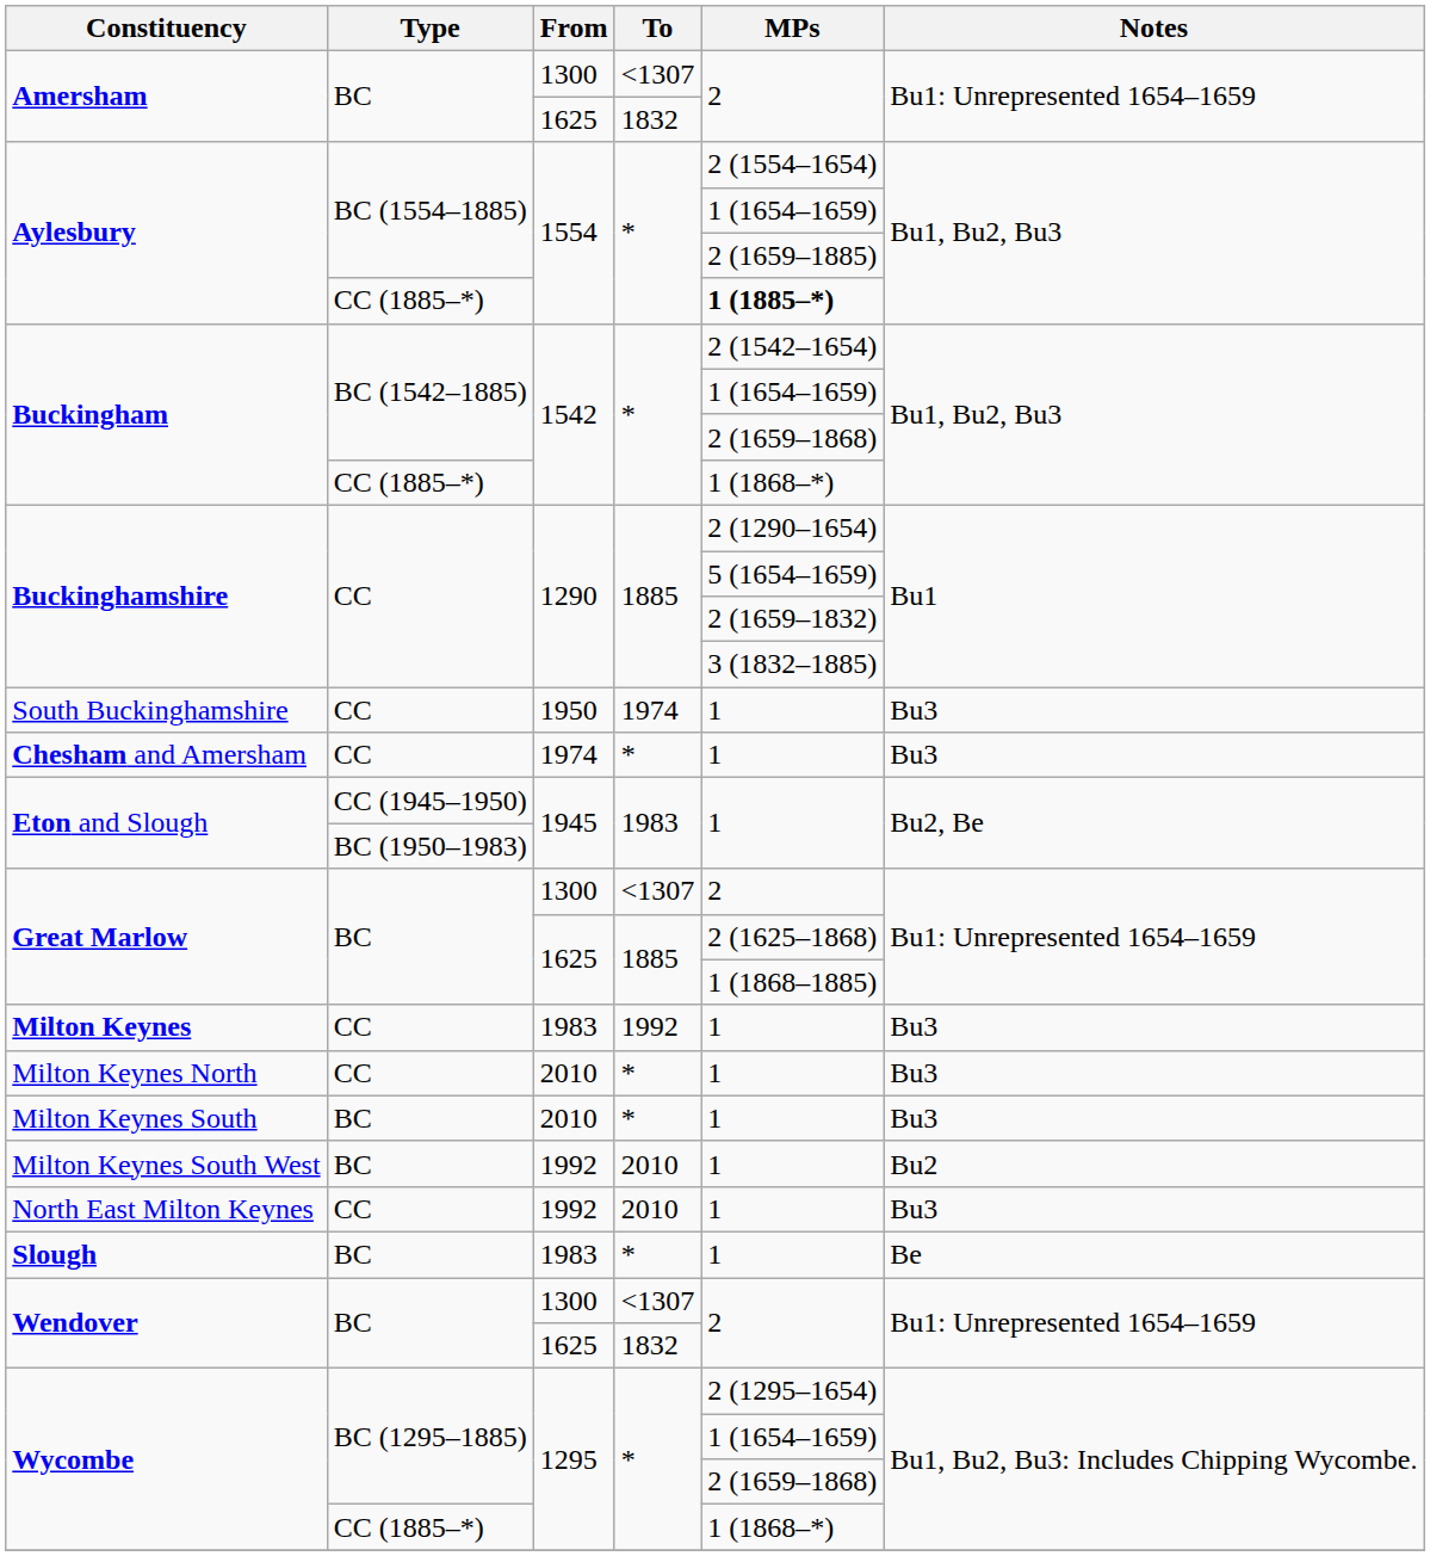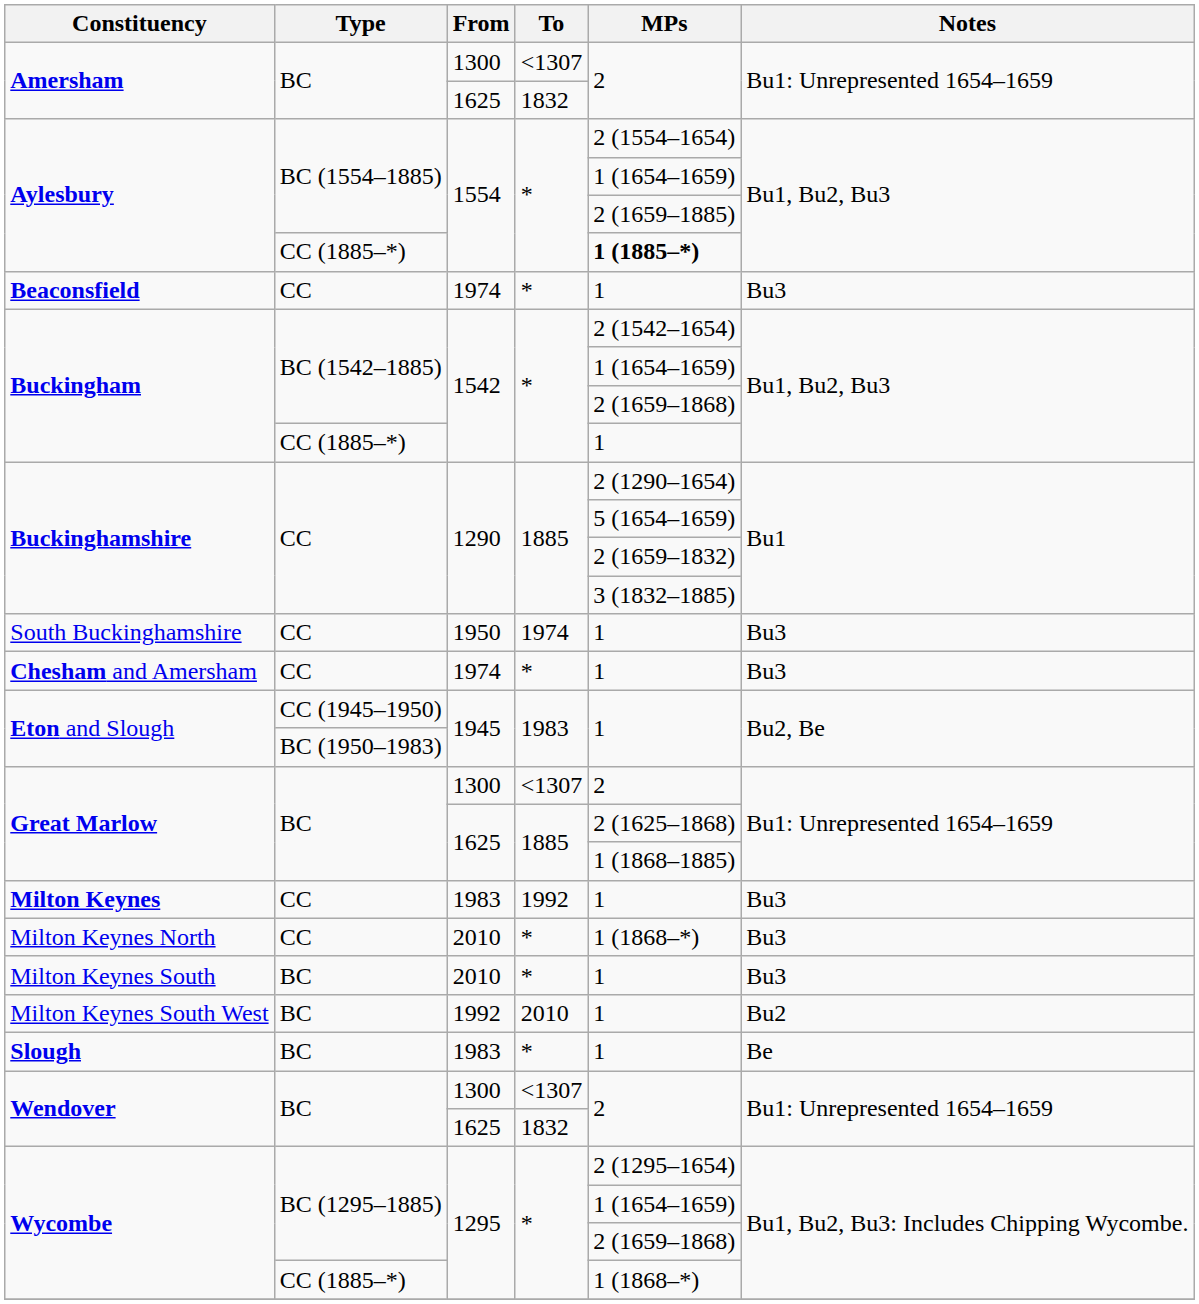+ row: Beaconsfield | CC | 1974 | * | 1 | Bu3
Buckingham / CC (1885–*) | MPs: 1 (1868–*) -> 1
Milton Keynes North | MPs: 1 -> 1 (1868–*)
- row: North East Milton Keynes | CC | 1992 | 2010 | 1 | Bu3
